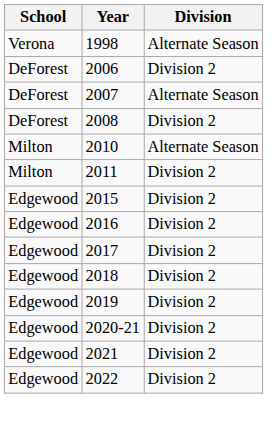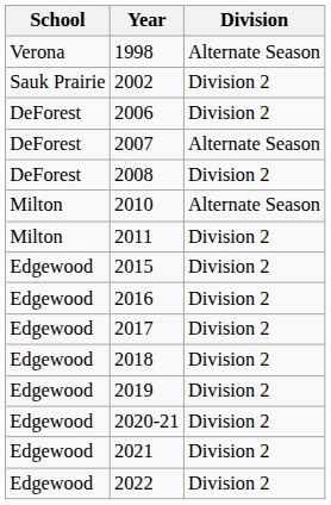+ row: Sauk Prairie | 2002 | Division 2
